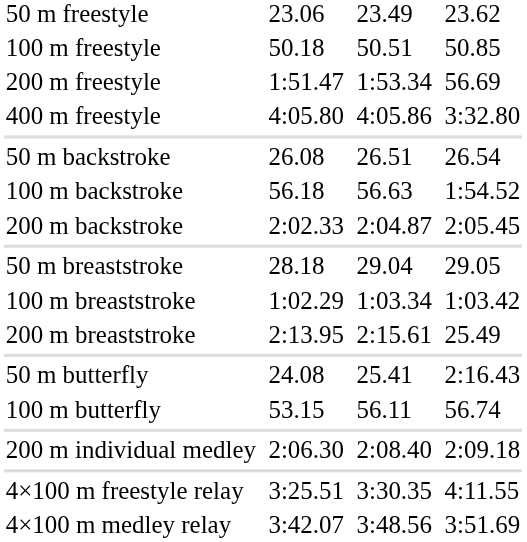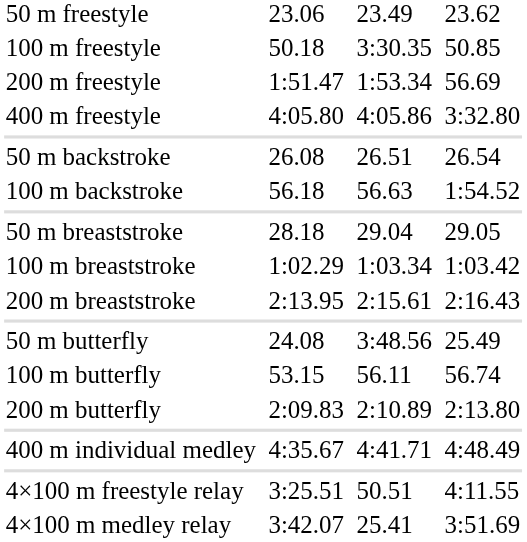100 m freestyle | column 5: 50.51 -> 3:30.35
- row: 200 m backstroke | 2:02.33 | 2:04.87 | 2:05.45
200 m breaststroke | column 7: 25.49 -> 2:16.43
50 m butterfly | column 5: 25.41 -> 3:48.56
50 m butterfly | column 7: 2:16.43 -> 25.49
+ row: 200 m butterfly | 2:09.83 | 2:10.89 | 2:13.80
- row: 200 m individual medley | 2:06.30 | 2:08.40 | 2:09.18
+ row: 400 m individual medley | 4:35.67 | 4:41.71 | 4:48.49
4×100 m freestyle relay | column 5: 3:30.35 -> 50.51
4×100 m medley relay | column 5: 3:48.56 -> 25.41
